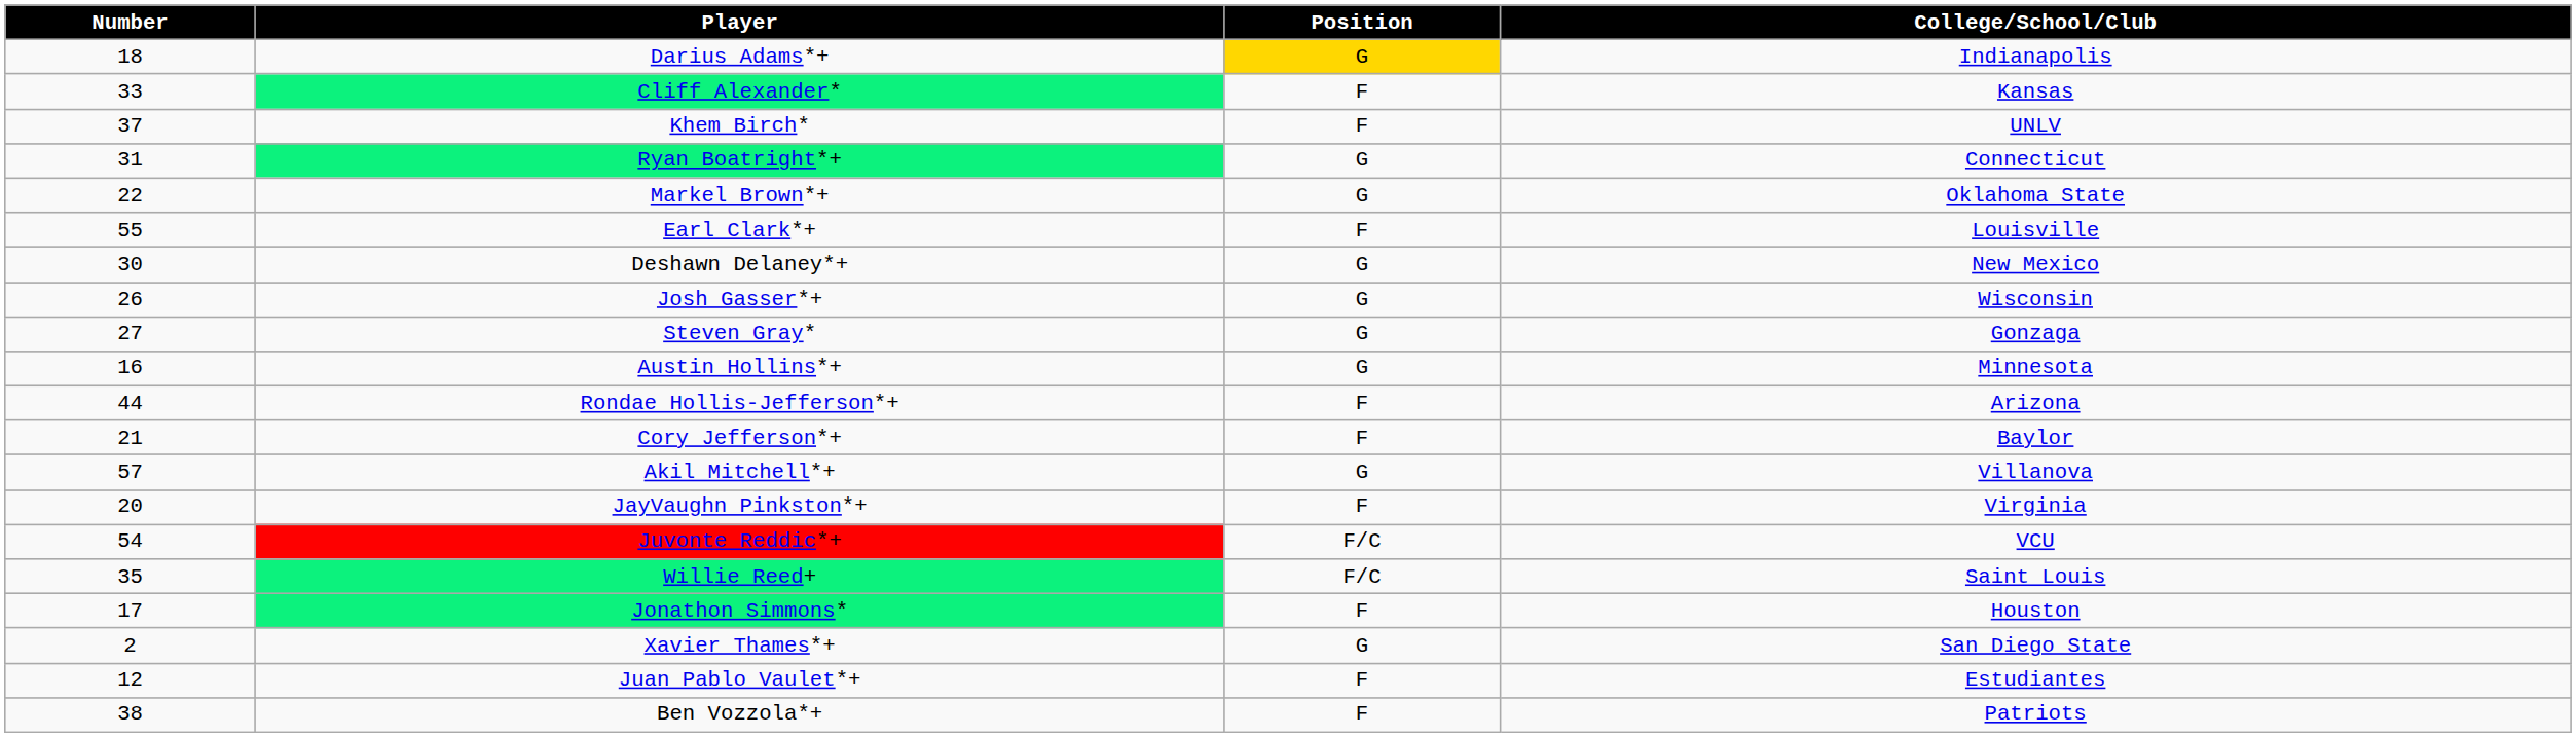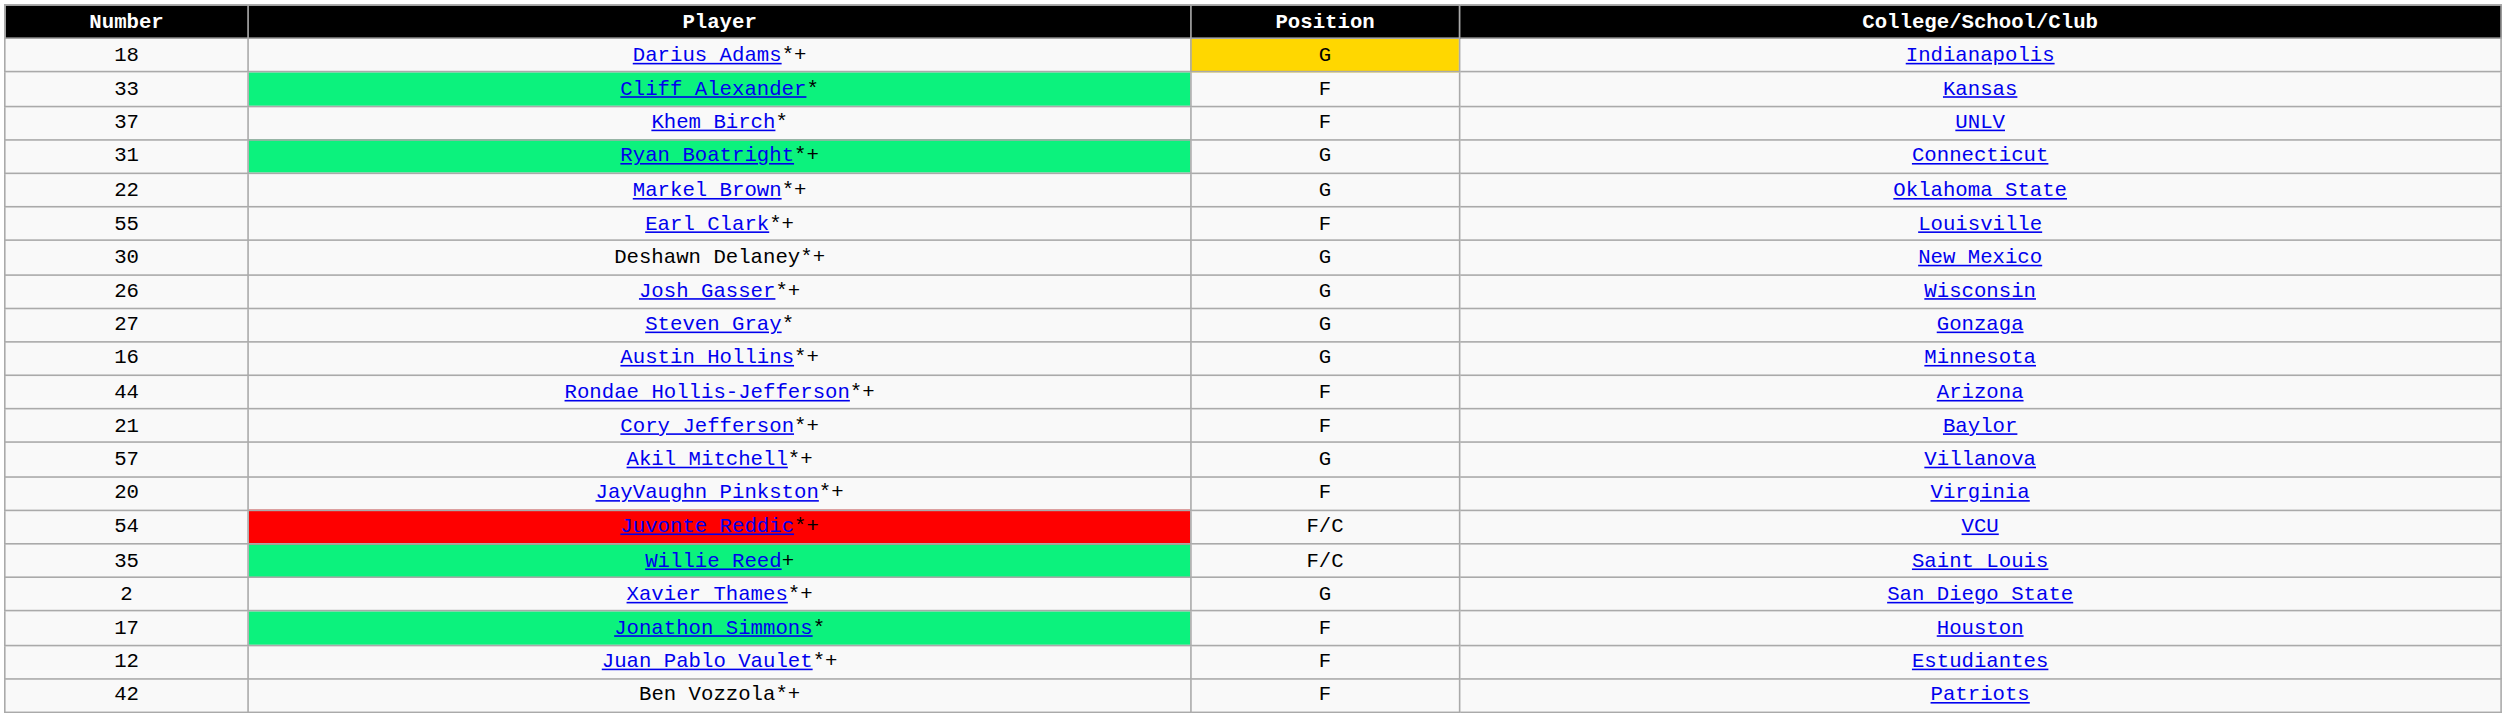rows swapped: Jonathon Simmons* <-> Xavier Thames*+
Ben Vozzola*+ | Number: 38 -> 42
